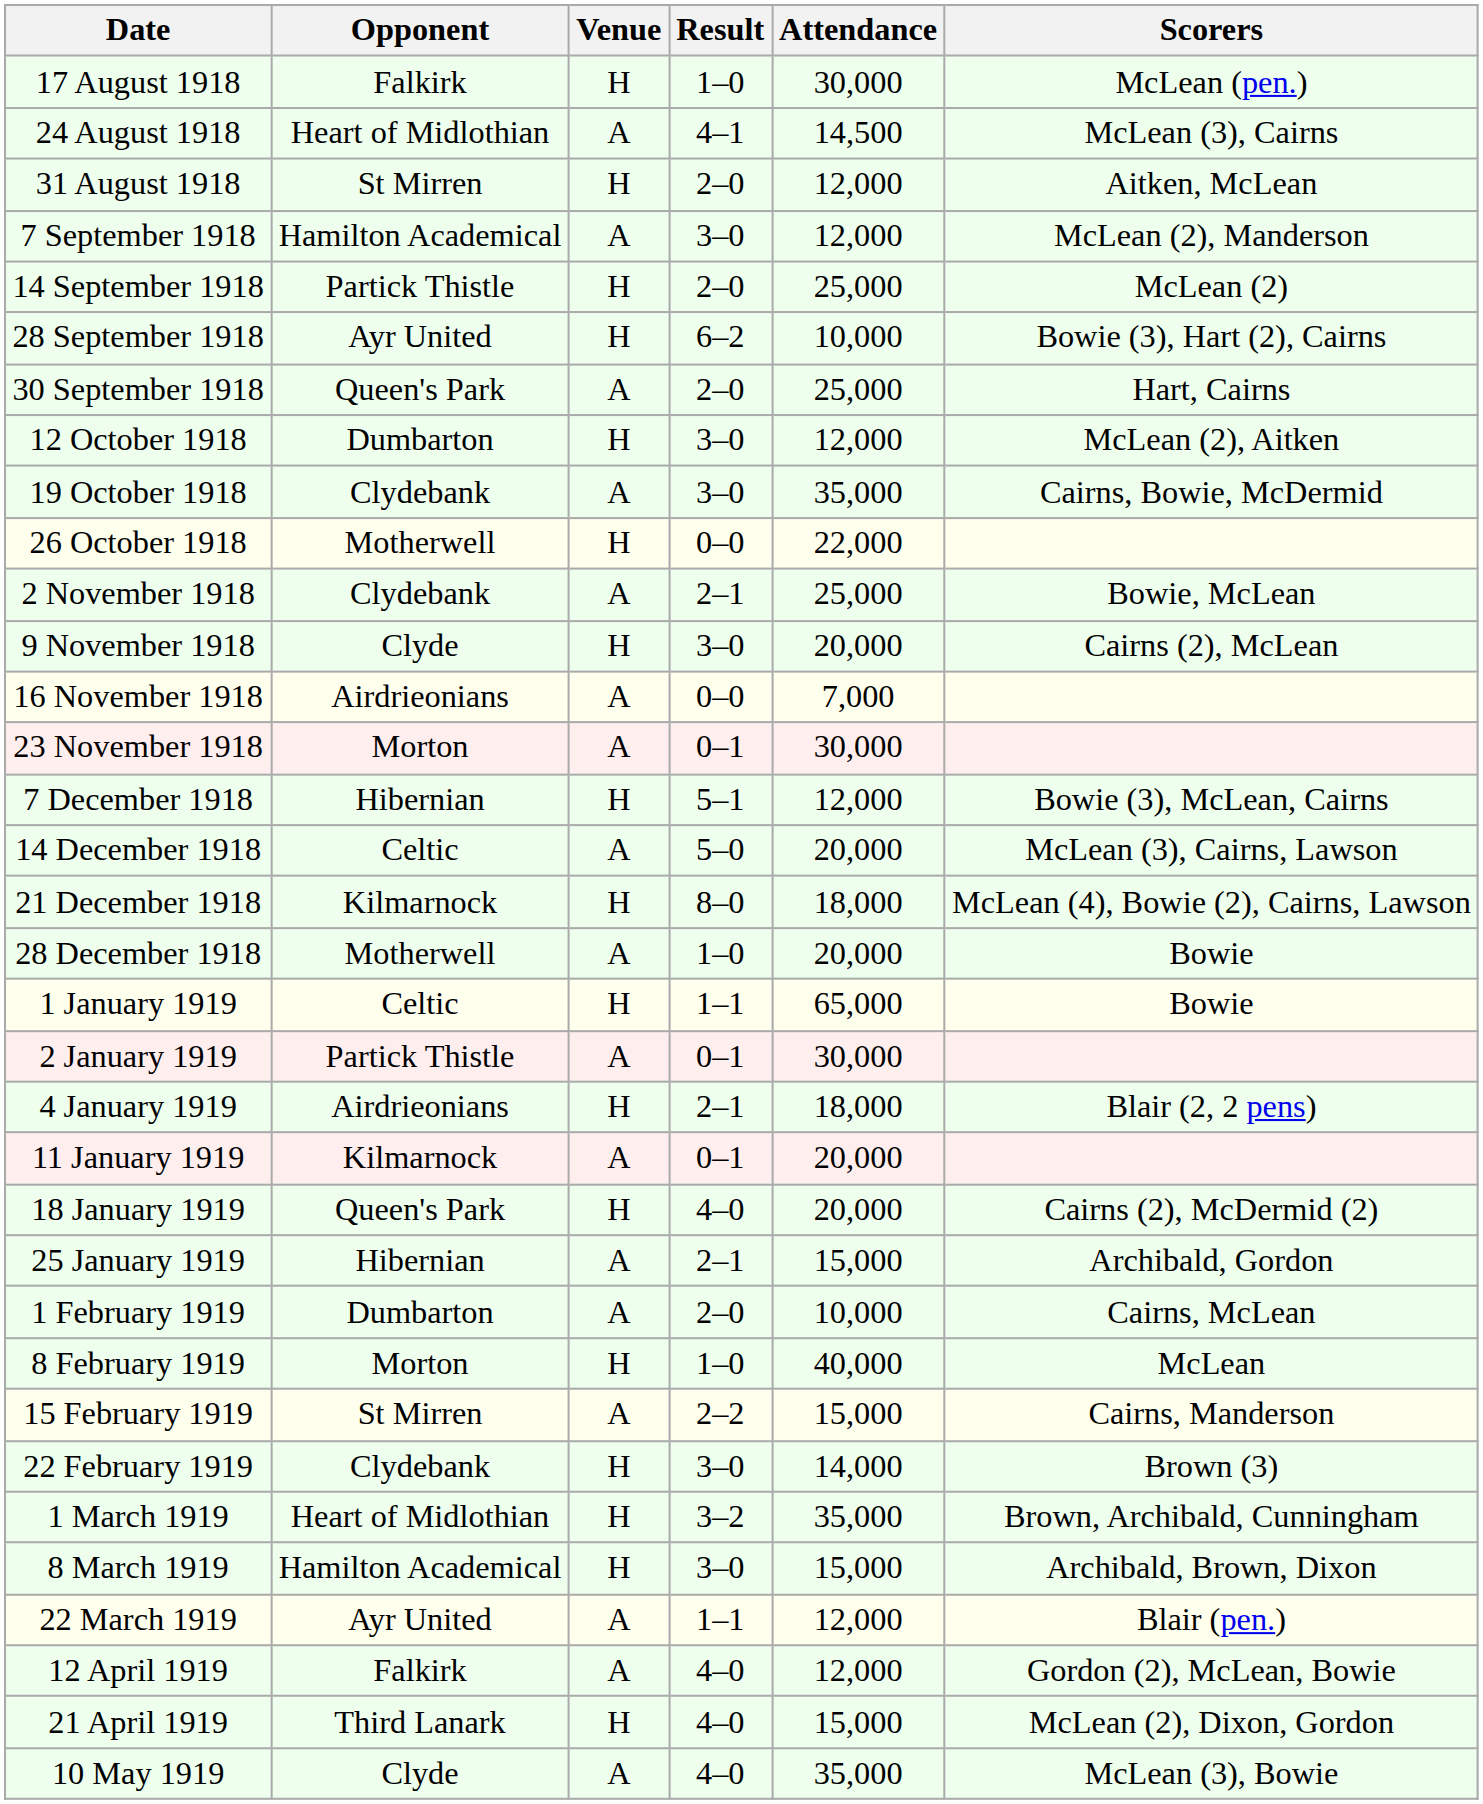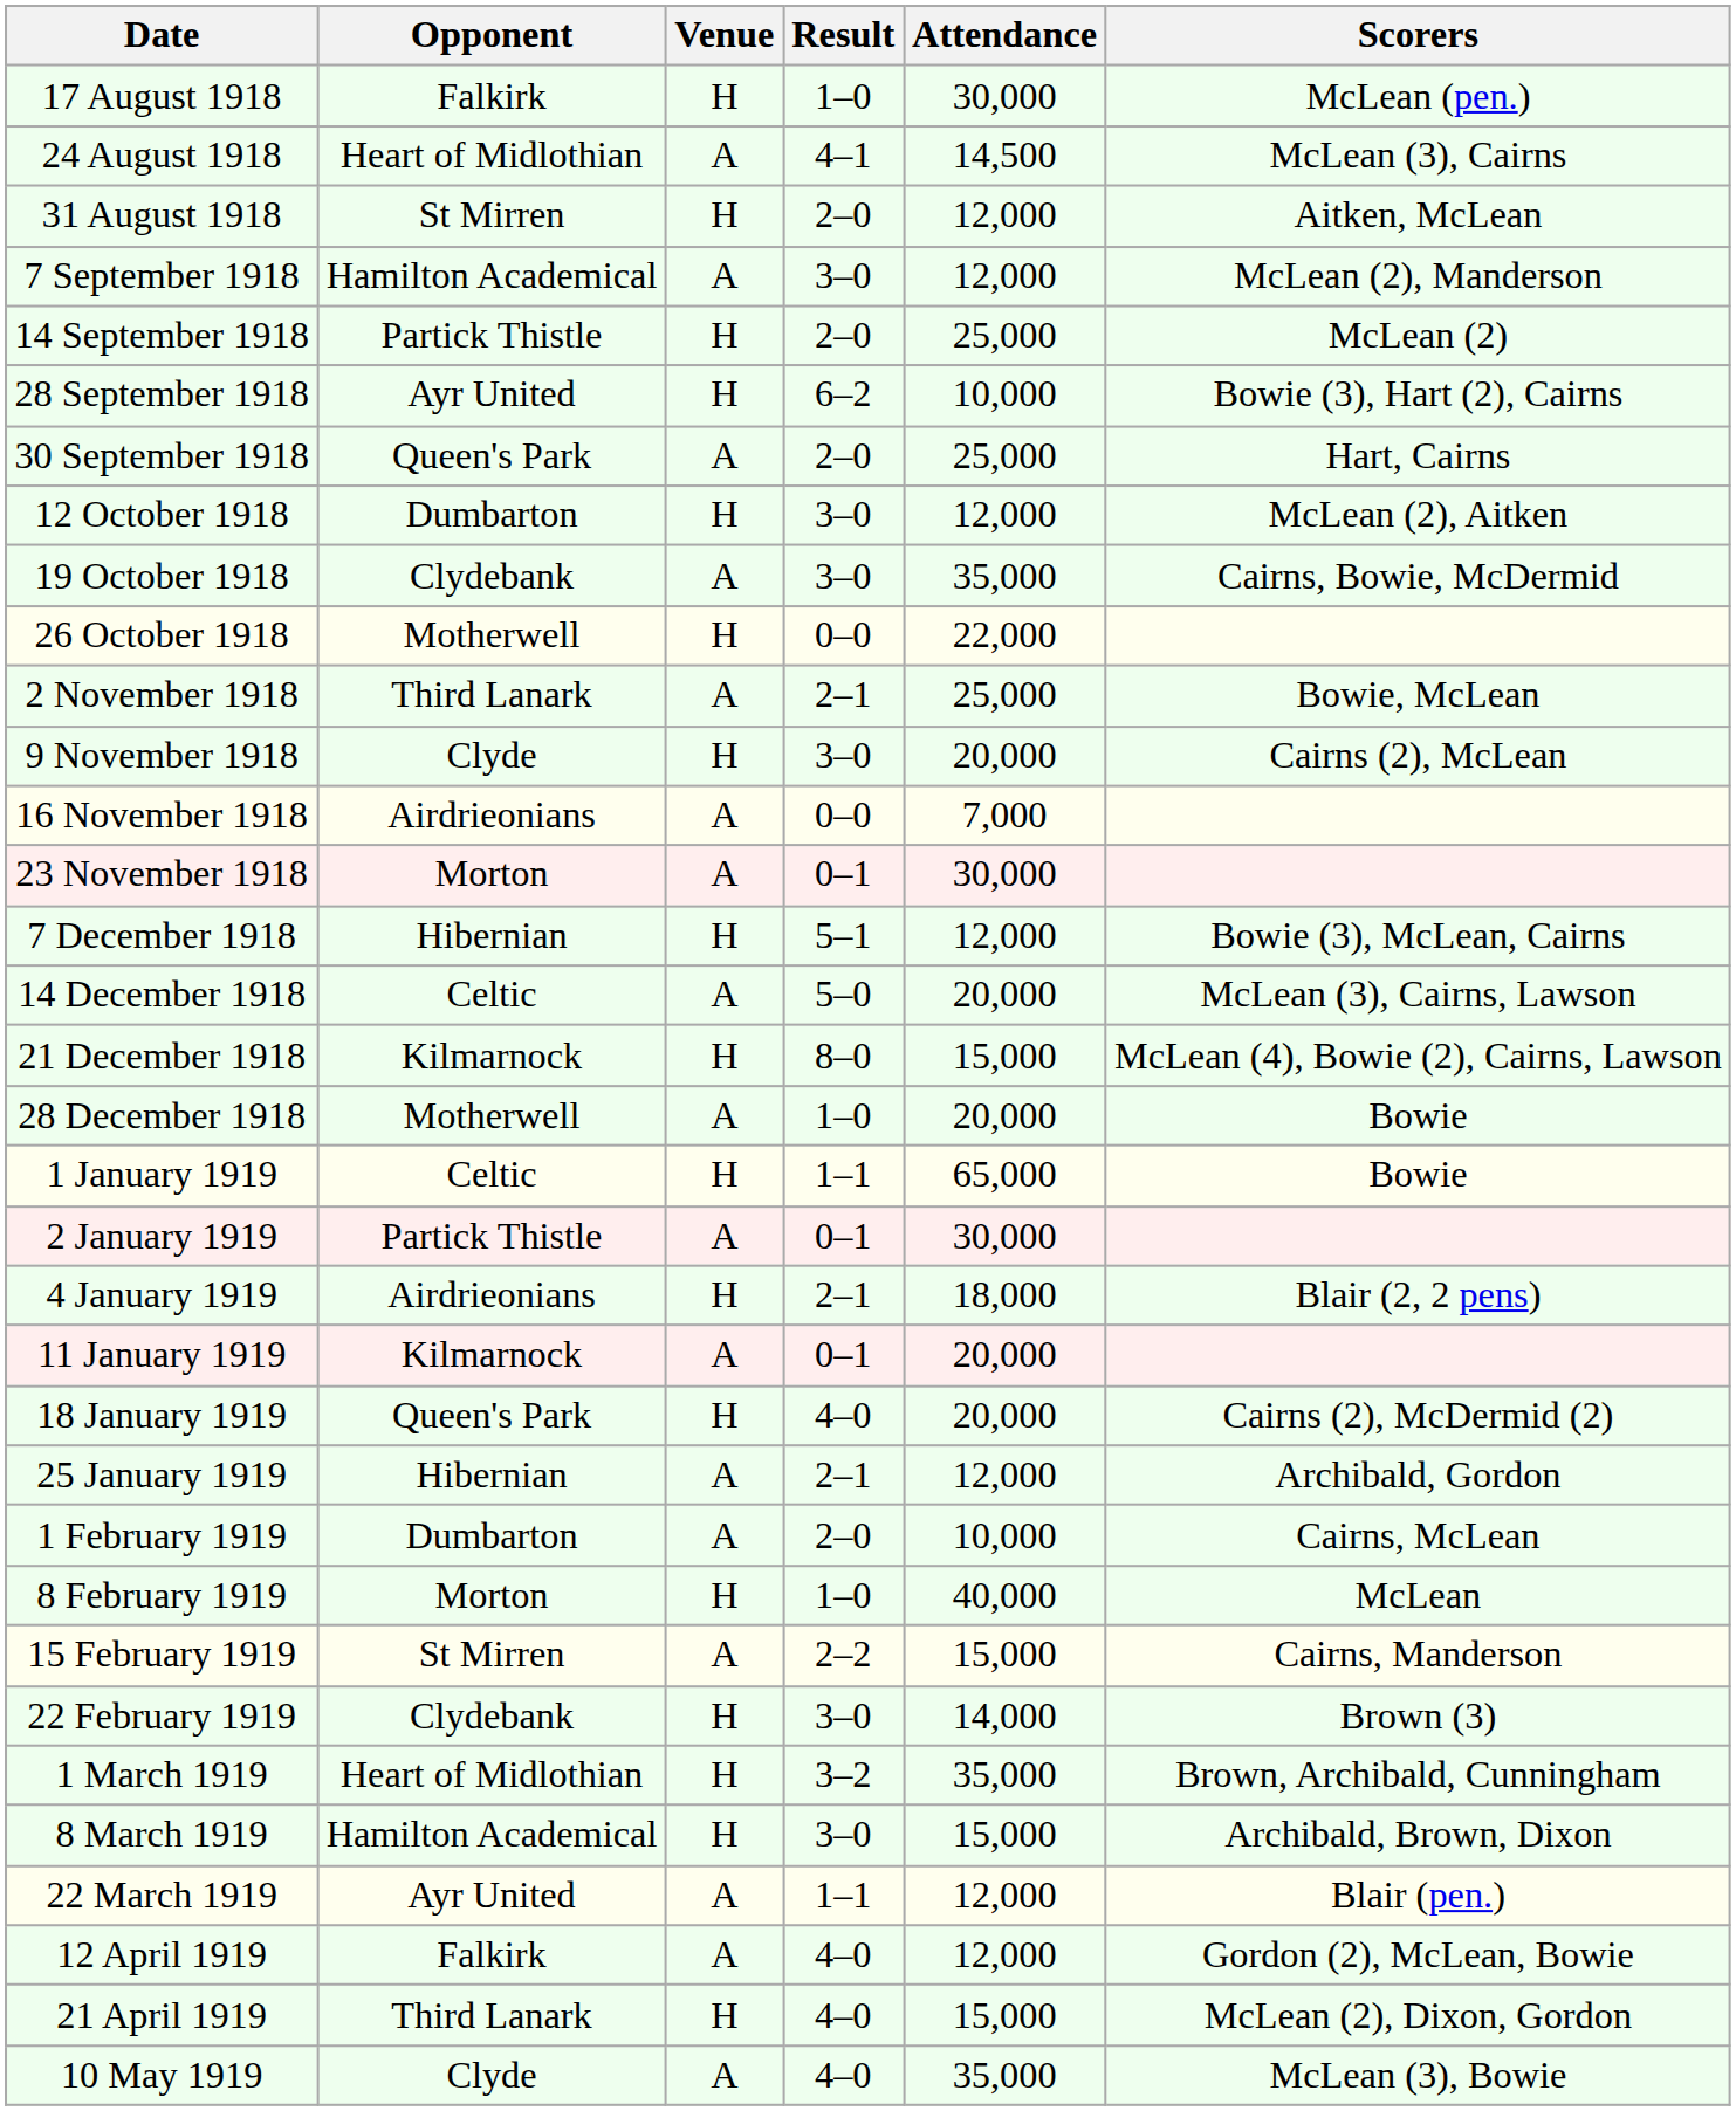2 November 1918 | Opponent: Clydebank -> Third Lanark
21 December 1918 | Attendance: 18,000 -> 15,000
25 January 1919 | Attendance: 15,000 -> 12,000
